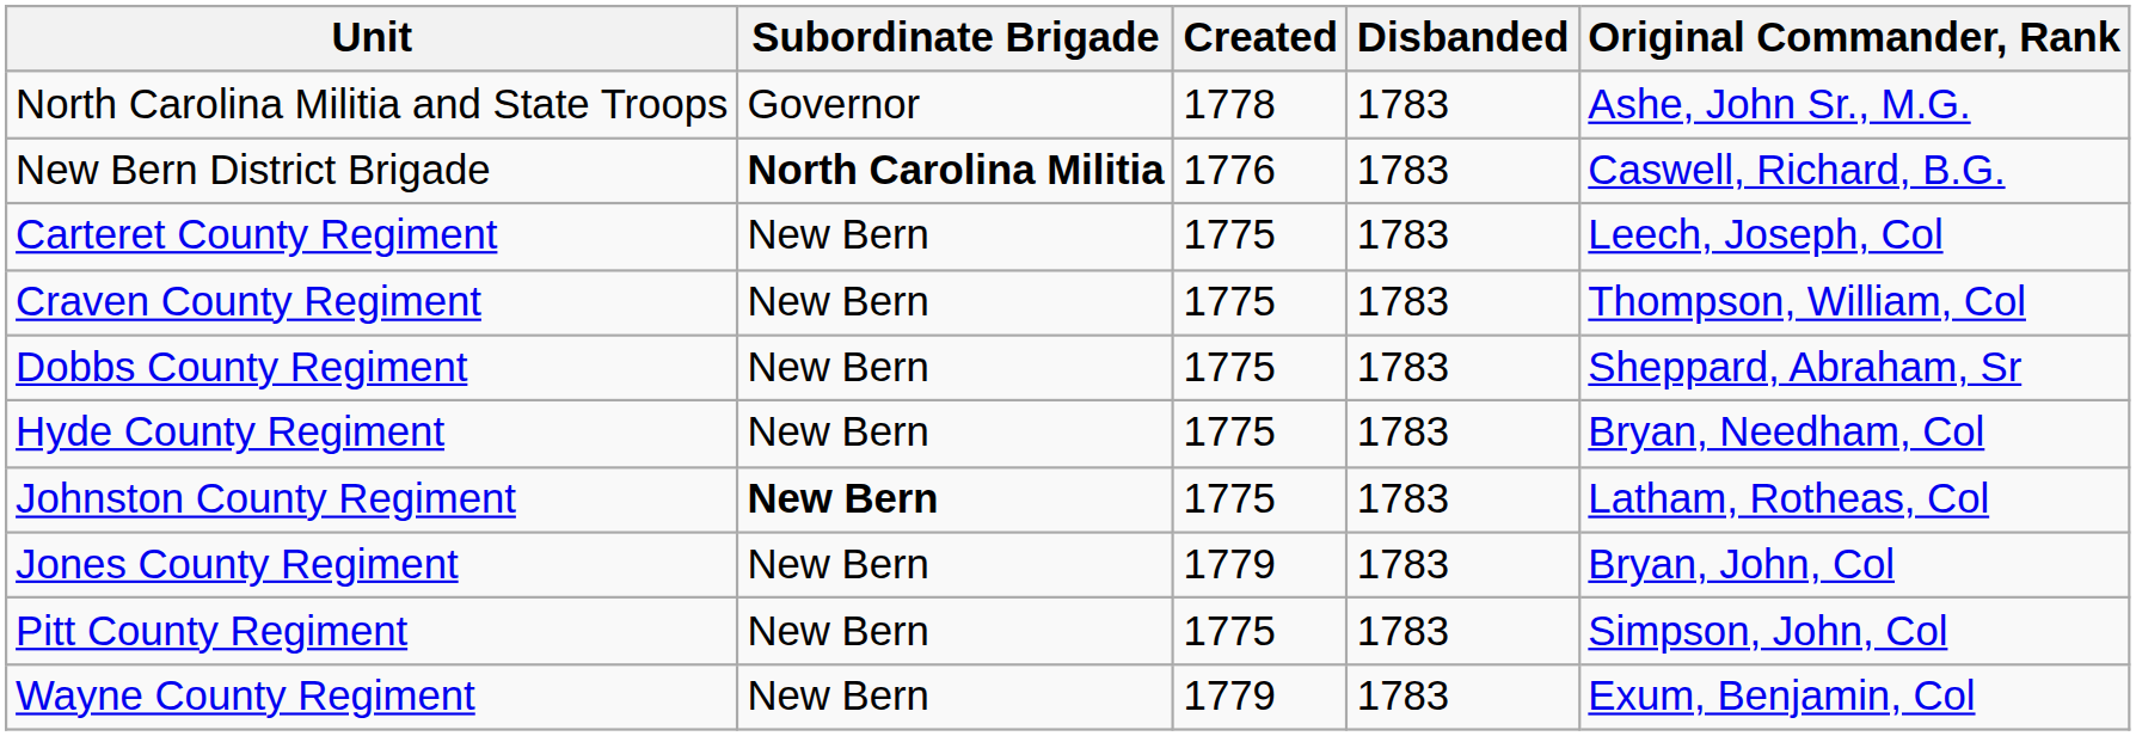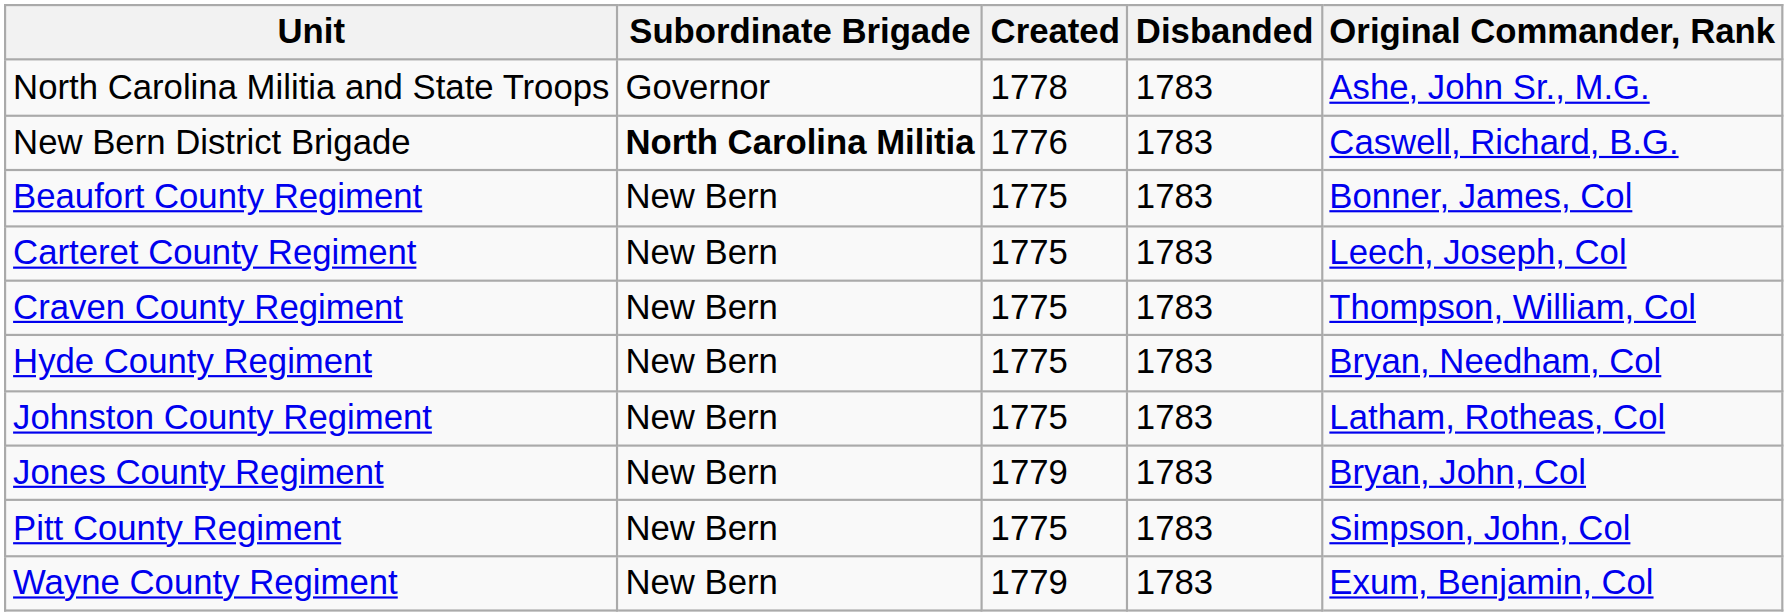+ row: Beaufort County Regiment | New Bern | 1775 | 1783 | Bonner, James, Col
- row: Dobbs County Regiment | New Bern | 1775 | 1783 | Sheppard, Abraham, Sr
Johnston County Regiment | Subordinate Brigade: bold -> normal
